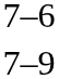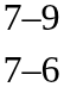rows swapped: 7–6 <-> 7–9
